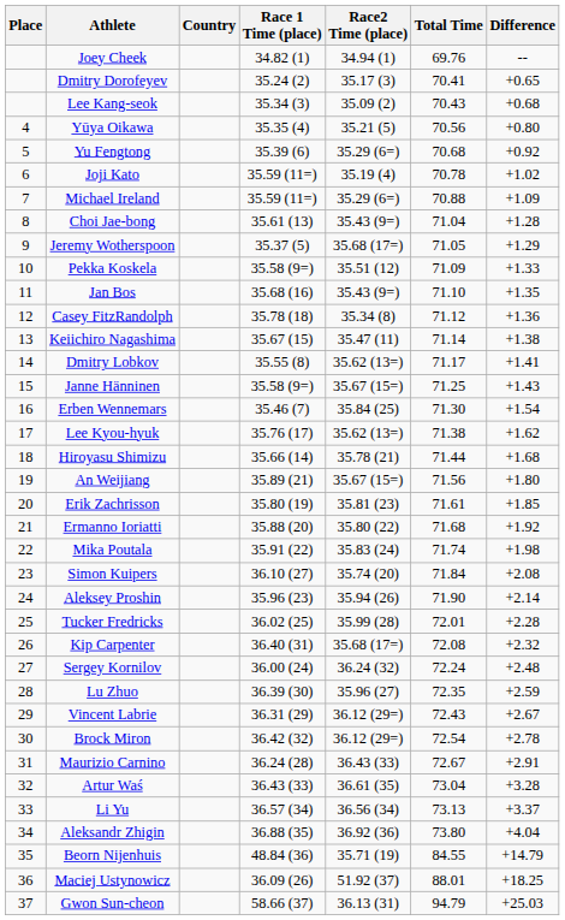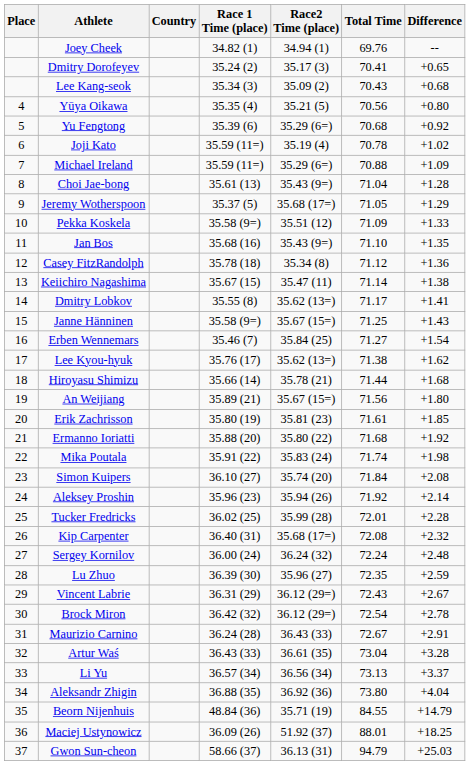Erben Wennemars | Total Time: 71.30 -> 71.27
Aleksey Proshin | Total Time: 71.90 -> 71.92
